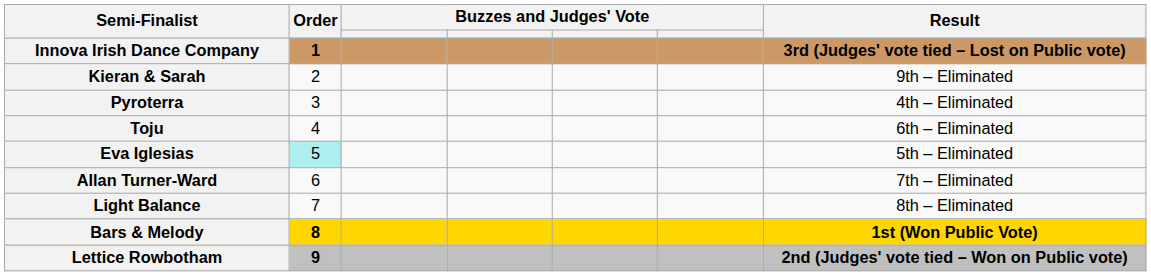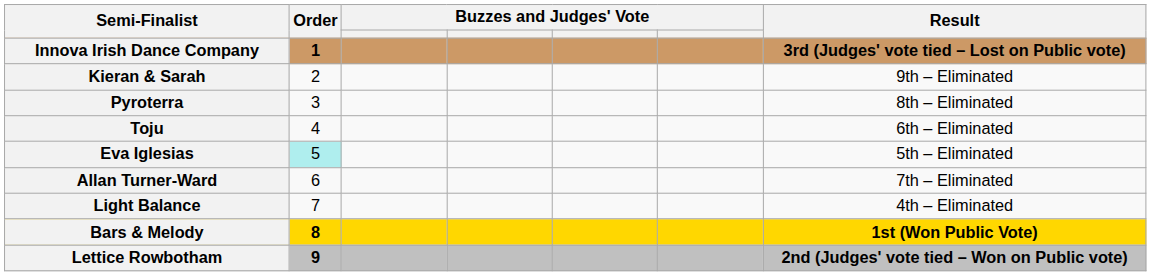Pyroterra | Result: 4th – Eliminated -> 8th – Eliminated
Light Balance | Result: 8th – Eliminated -> 4th – Eliminated
